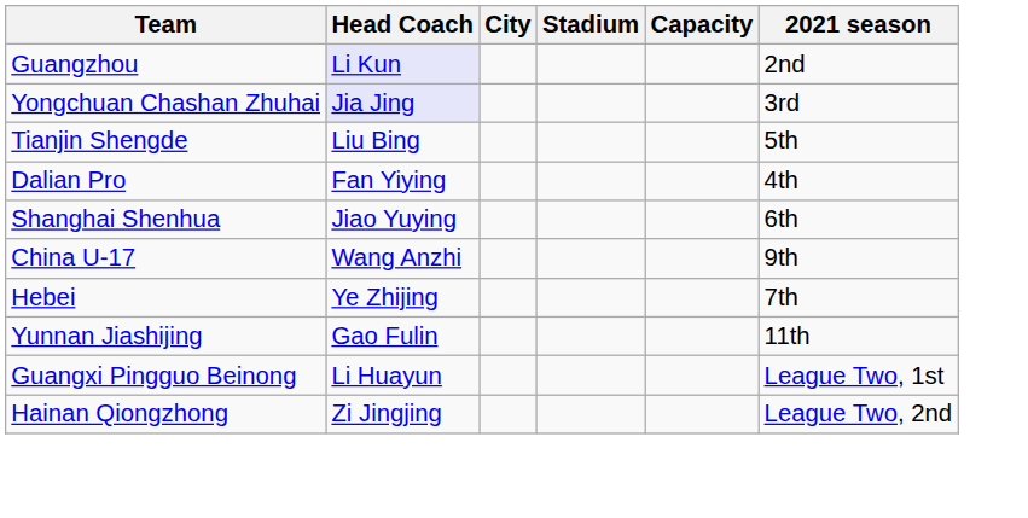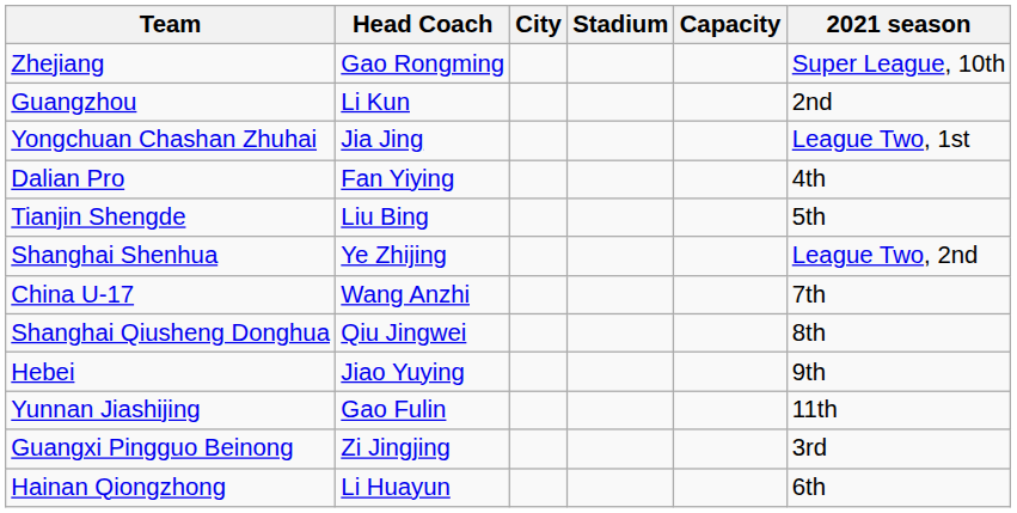+ row: Zhejiang | Gao Rongming | Super League, 10th
Guangzhou | Head Coach: lavender background -> no background
Yongchuan Chashan Zhuhai | Head Coach: lavender background -> no background
Yongchuan Chashan Zhuhai | 2021 season: 3rd -> League Two, 1st
rows swapped: Dalian Pro <-> Tianjin Shengde
Shanghai Shenhua | Head Coach: Jiao Yuying -> Ye Zhijing
Shanghai Shenhua | 2021 season: 6th -> League Two, 2nd
China U-17 | 2021 season: 9th -> 7th
+ row: Shanghai Qiusheng Donghua | Qiu Jingwei | 8th
Hebei | Head Coach: Ye Zhijing -> Jiao Yuying
Hebei | 2021 season: 7th -> 9th
Guangxi Pingguo Beinong | Head Coach: Li Huayun -> Zi Jingjing
Guangxi Pingguo Beinong | 2021 season: League Two, 1st -> 3rd
Hainan Qiongzhong | Head Coach: Zi Jingjing -> Li Huayun
Hainan Qiongzhong | 2021 season: League Two, 2nd -> 6th
